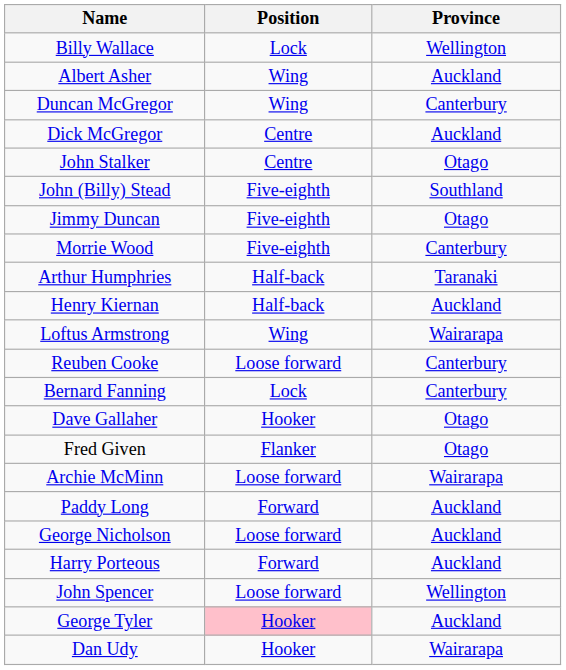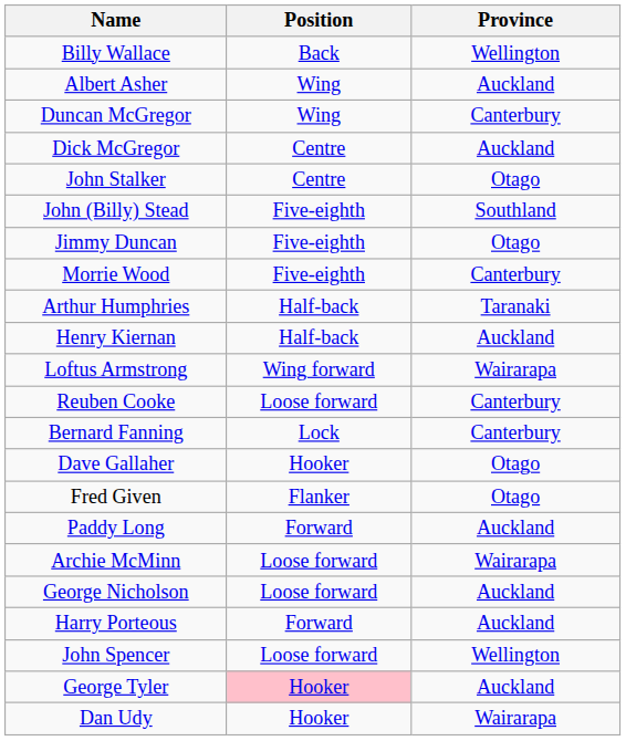Billy Wallace | Position: Lock -> Back
Loftus Armstrong | Position: Wing -> Wing forward
rows swapped: Paddy Long <-> Archie McMinn
